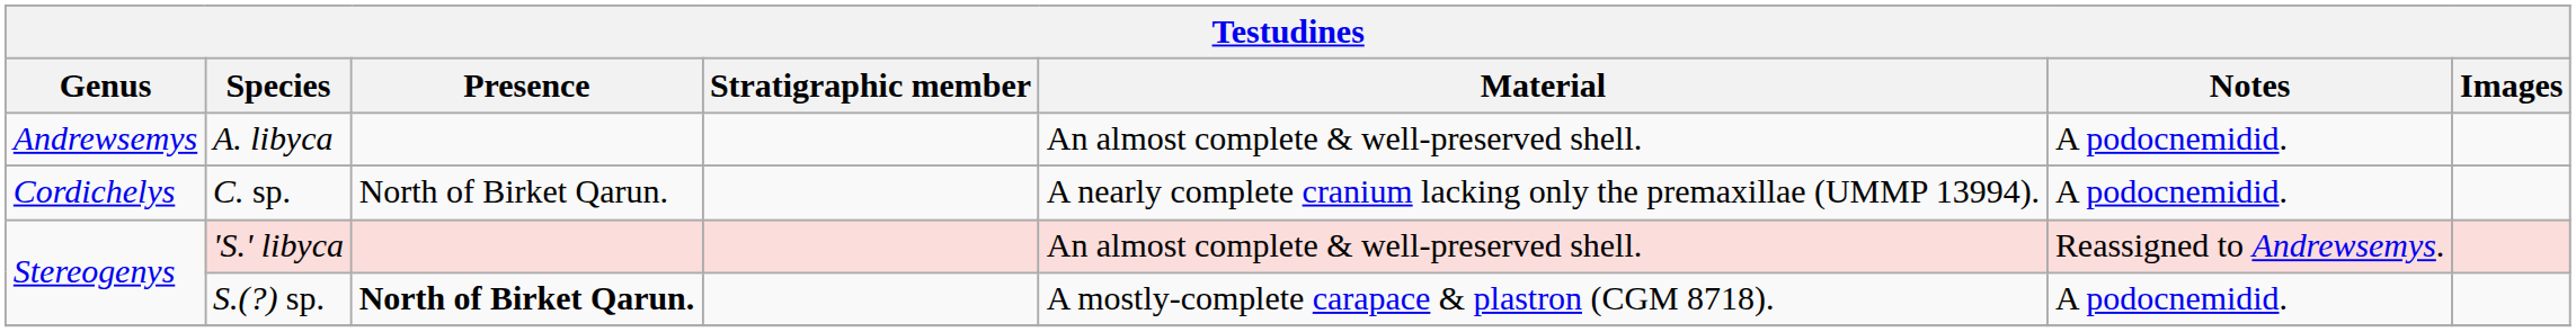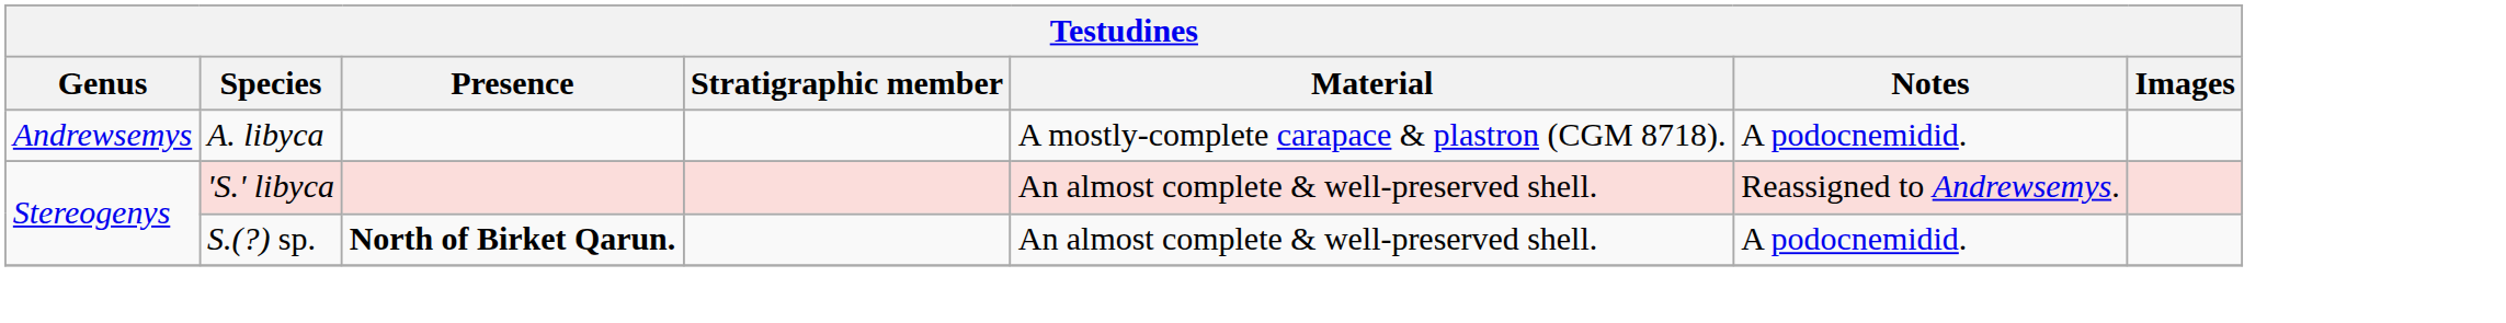A. libyca | Material: An almost complete & well-preserved shell. -> A mostly-complete carapace & plastron (CGM 8718).
- row: Cordichelys | C. sp. | North of Birket Qarun. | A nearly complete cranium lacking only the premaxillae (UMMP 13994). | A podocnemidid.
S.(?) sp. | Material: A mostly-complete carapace & plastron (CGM 8718). -> An almost complete & well-preserved shell.
